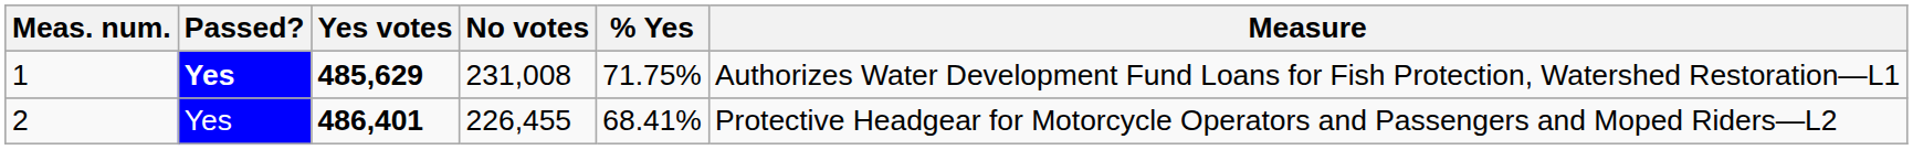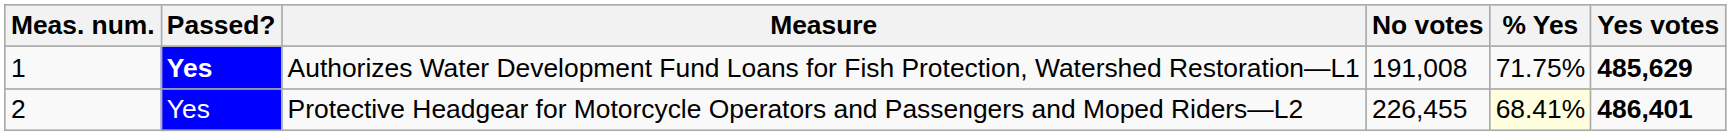columns swapped: Yes votes <-> Measure
1 | No votes: 231,008 -> 191,008
2 | % Yes: no background -> lightyellow background
